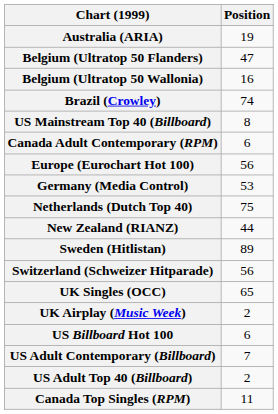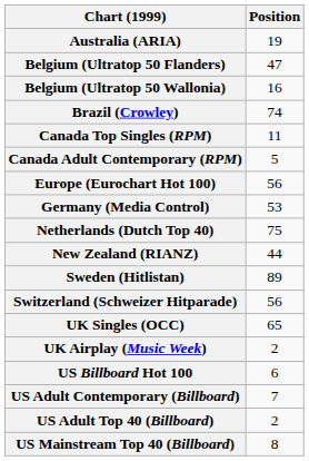rows swapped: Canada Top Singles (RPM) <-> US Mainstream Top 40 (Billboard)
Canada Adult Contemporary (RPM) | Position: 6 -> 5
